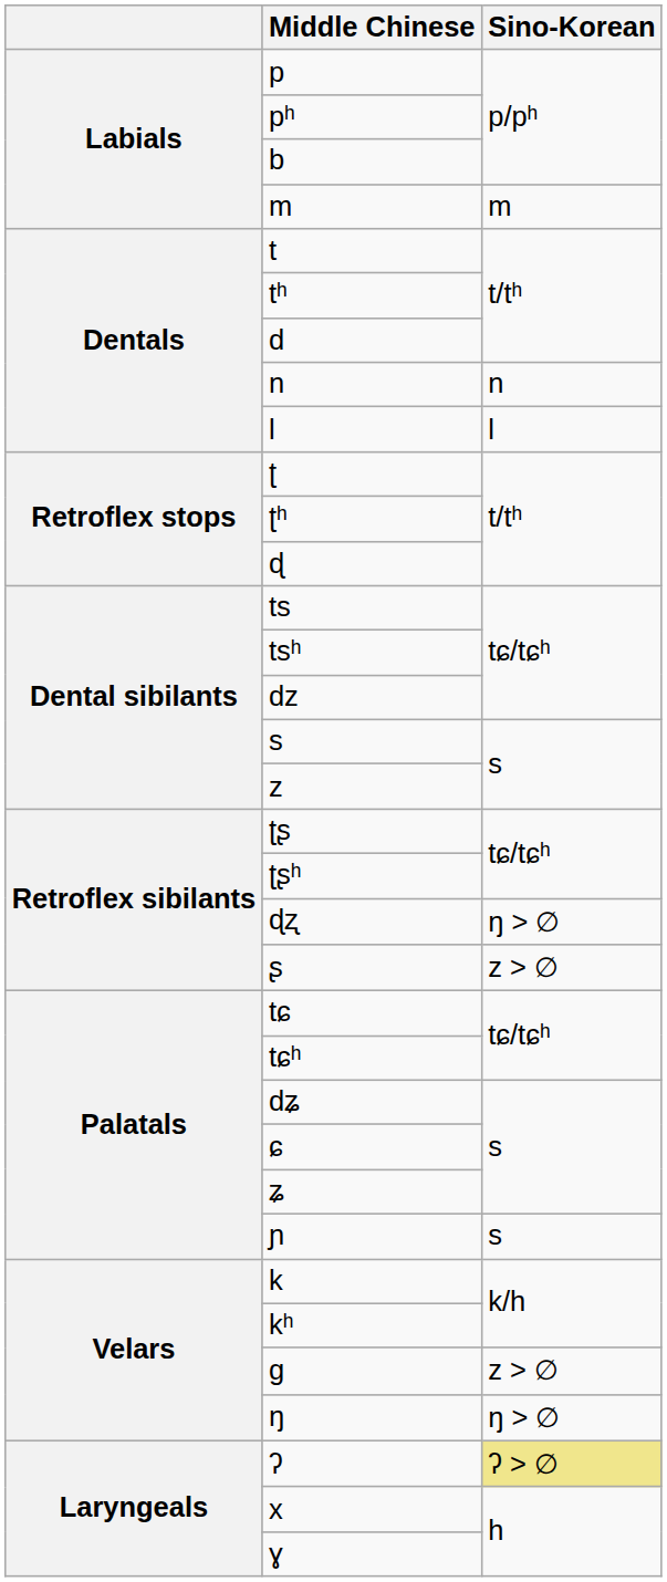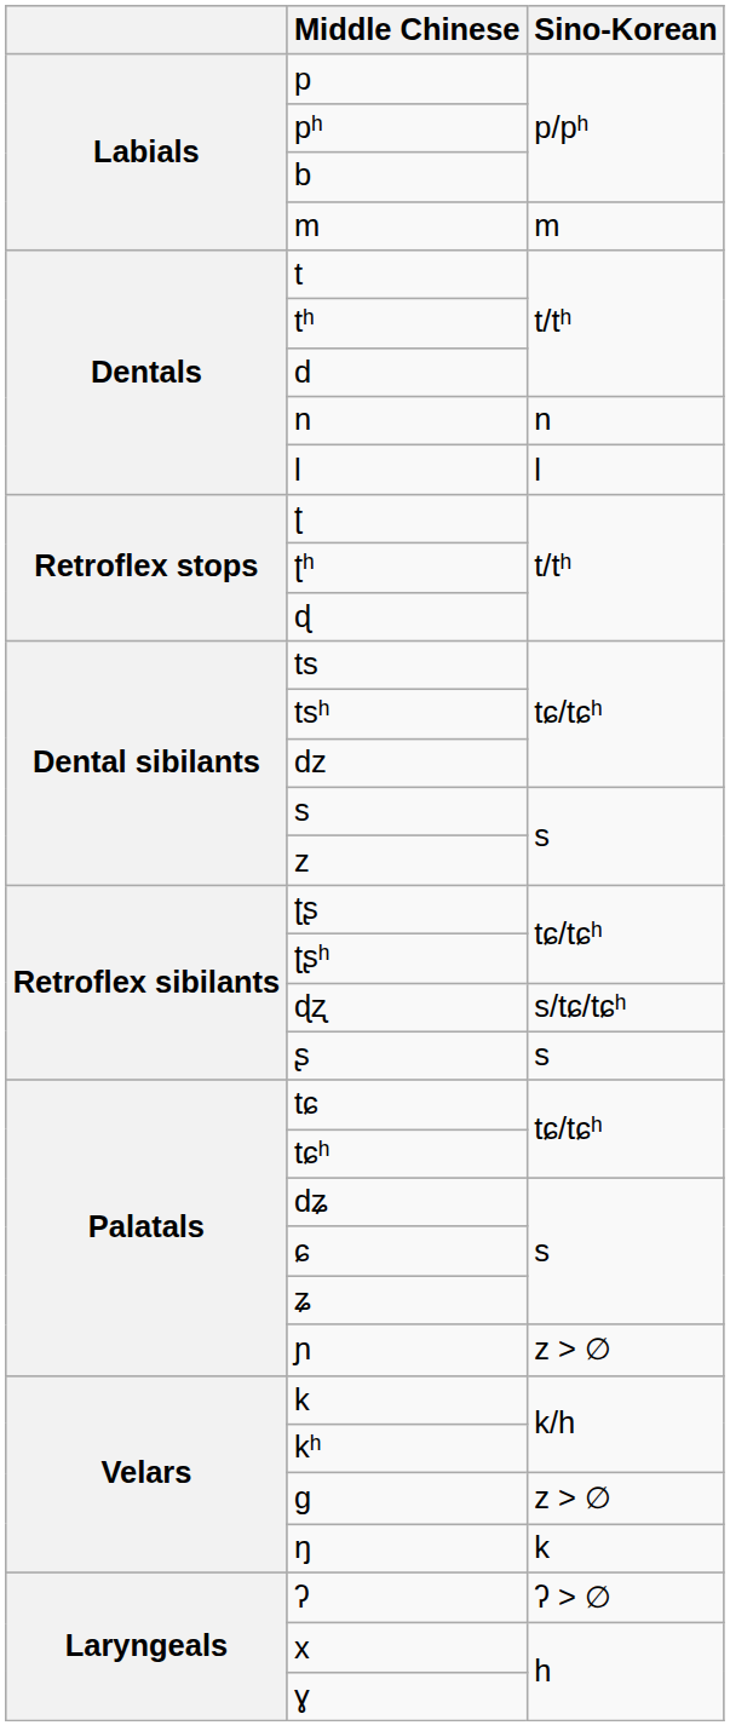ɖʐ | Sino-Korean: ŋ > ∅ -> s/tɕ/tɕʰ
ʂ | Sino-Korean: z > ∅ -> s
ɲ | Sino-Korean: s -> z > ∅
ŋ | Sino-Korean: ŋ > ∅ -> k
ʔ | Sino-Korean: khaki background -> no background
